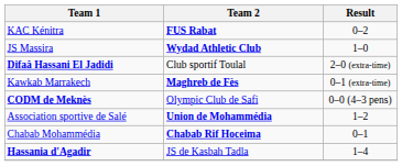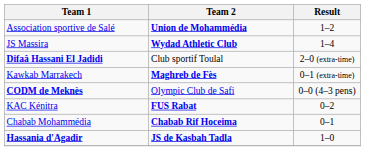rows swapped: KAC Kénitra <-> Association sportive de Salé
JS Massira | Result: 1–0 -> 1–4
Hassania d'Agadir | Team 2: normal -> bold
Hassania d'Agadir | Result: 1–4 -> 1–0
